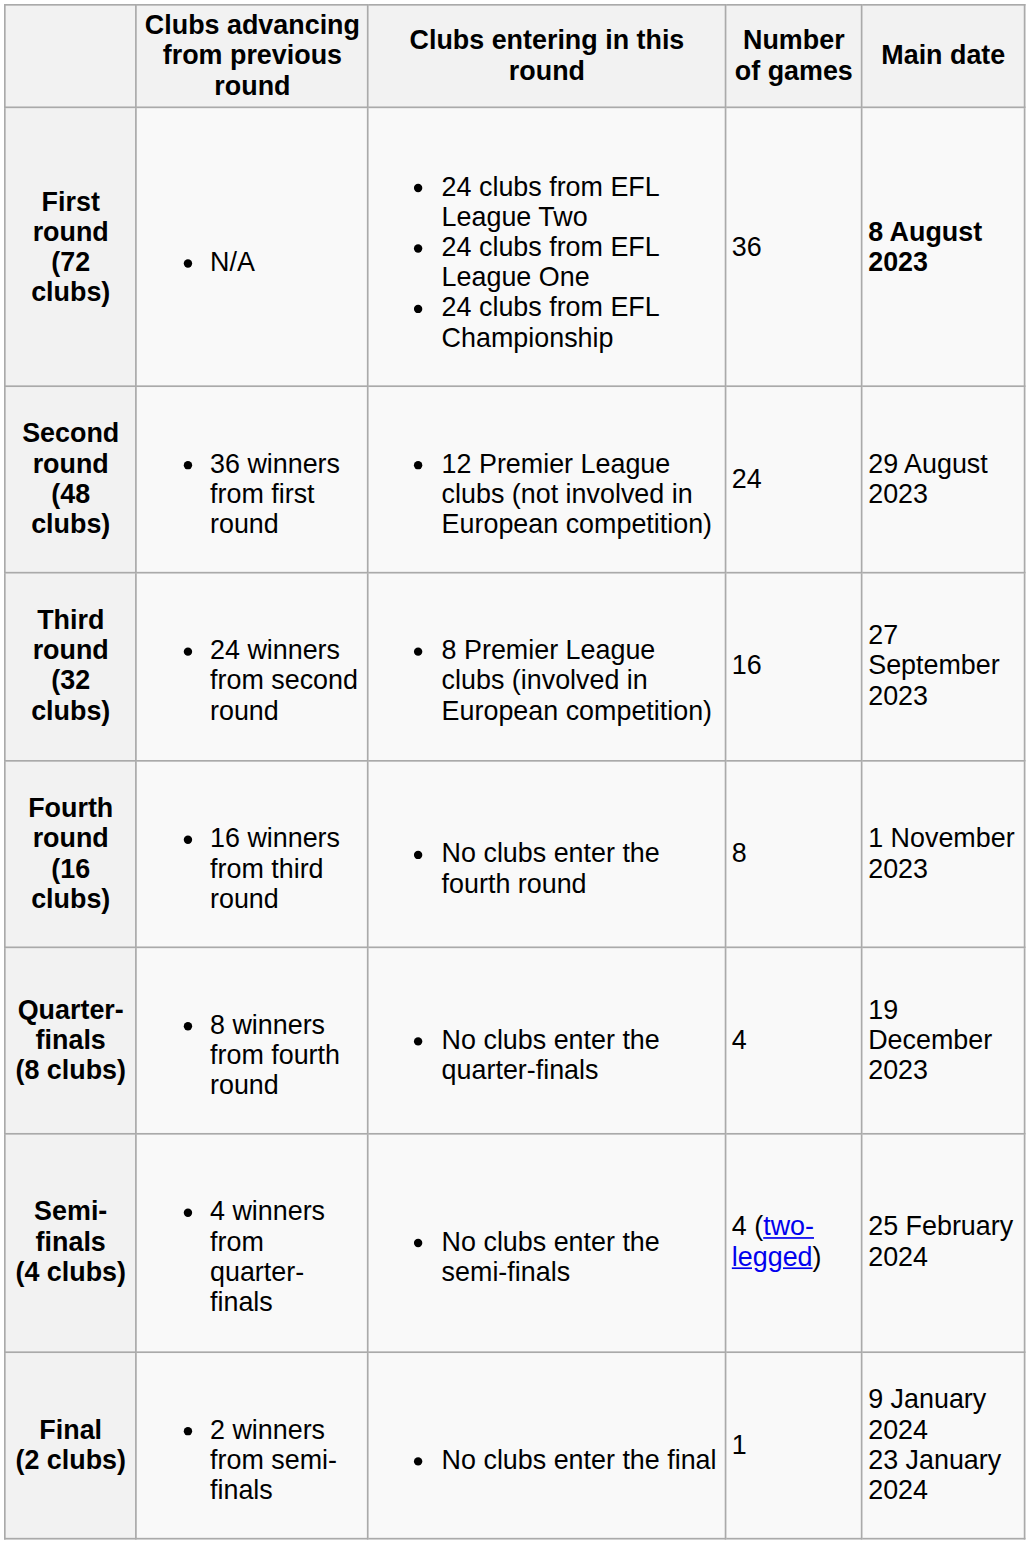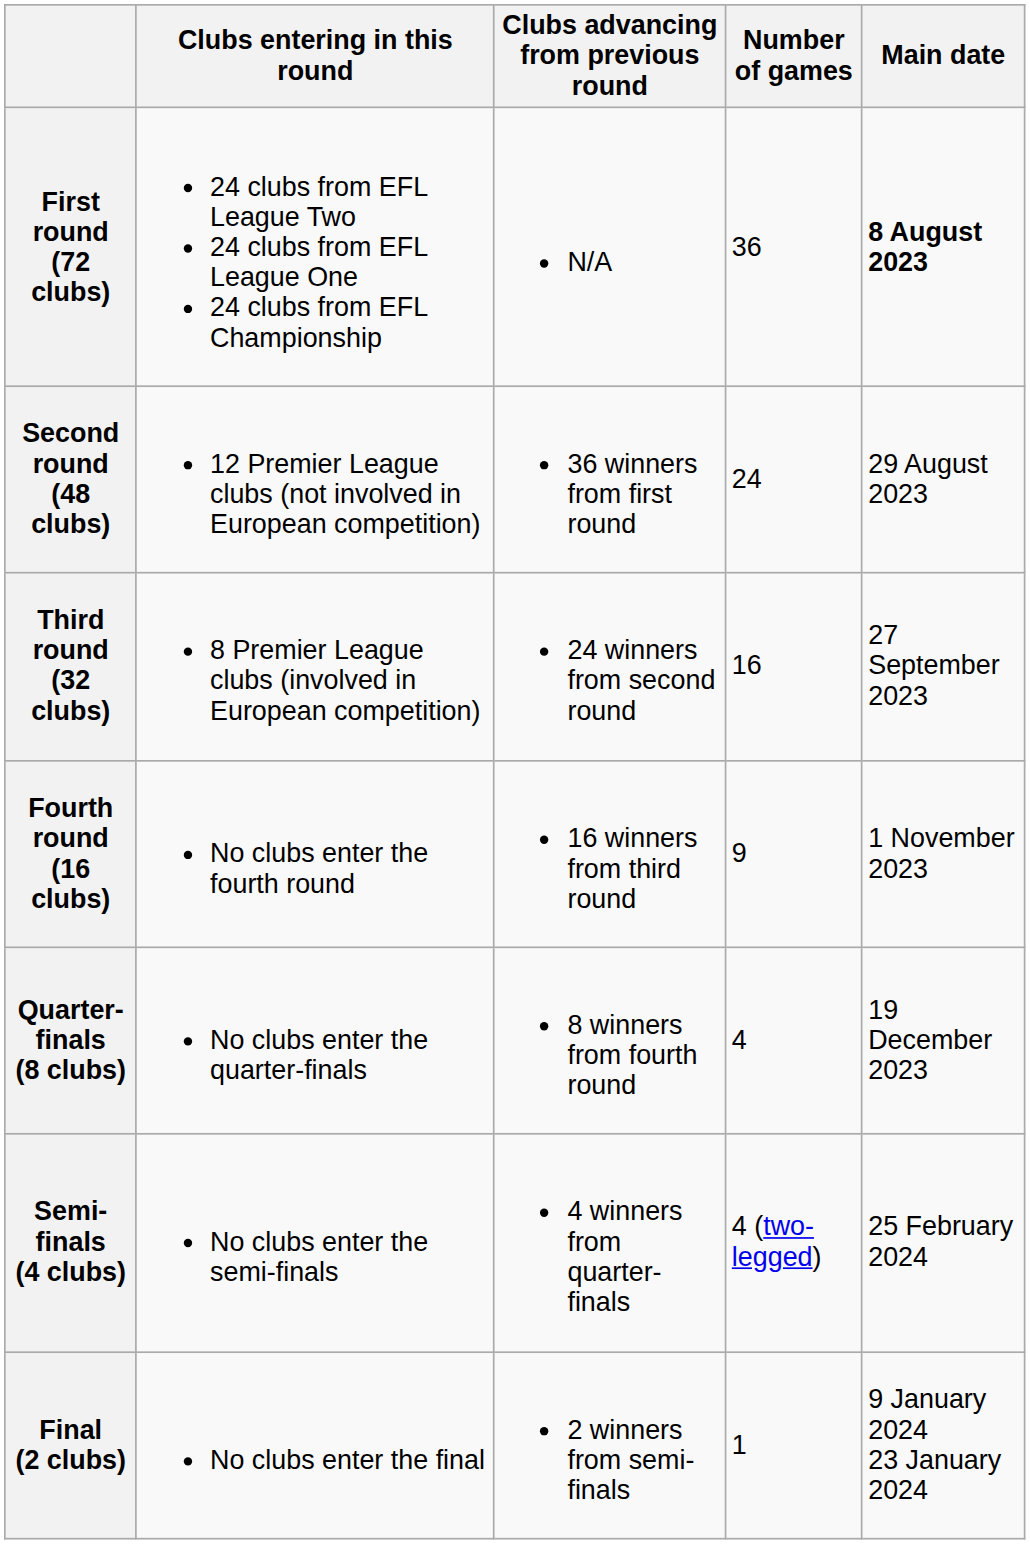columns swapped: Clubs entering in this round <-> Clubs advancing from previous round
Fourth round (16 clubs) | Number of games: 8 -> 9
